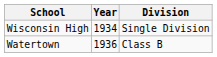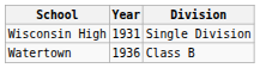Wisconsin High | Year: 1934 -> 1931
